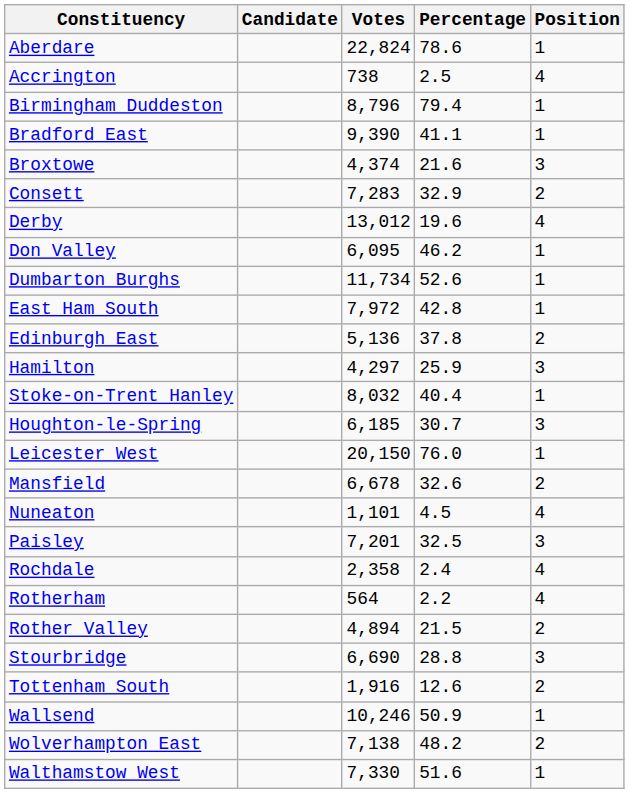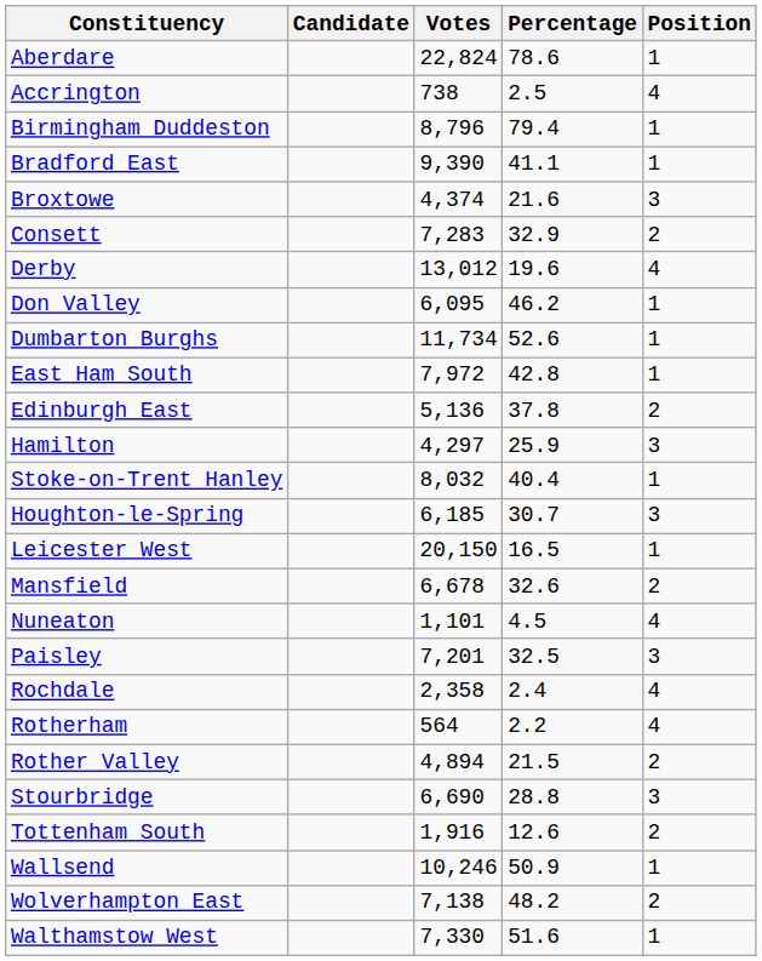Leicester West | Percentage: 76.0 -> 16.5
